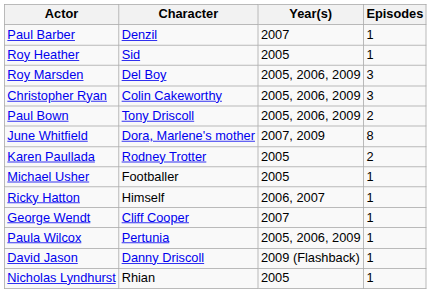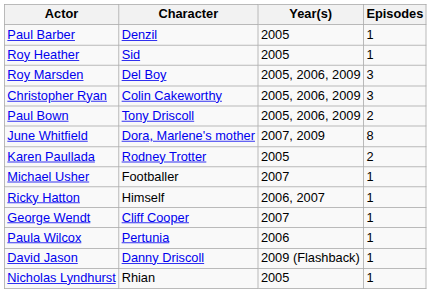Paul Barber | Year(s): 2007 -> 2005
Michael Usher | Year(s): 2005 -> 2007
Paula Wilcox | Year(s): 2005, 2006, 2009 -> 2006
